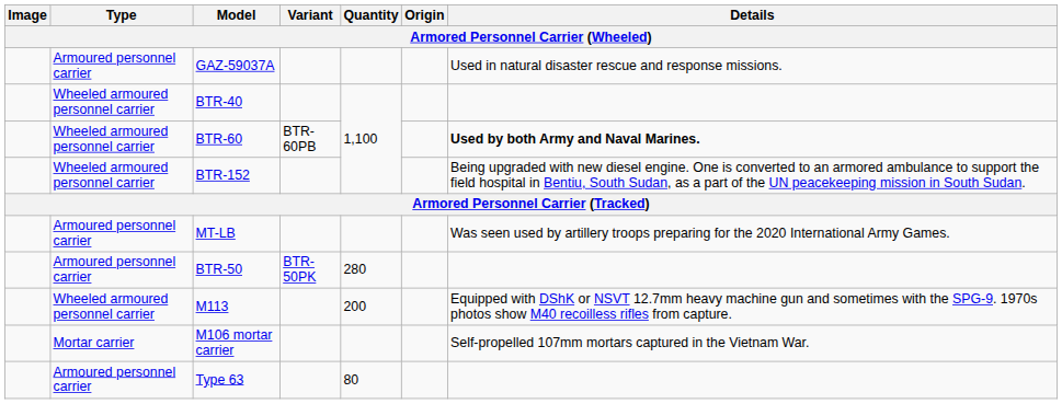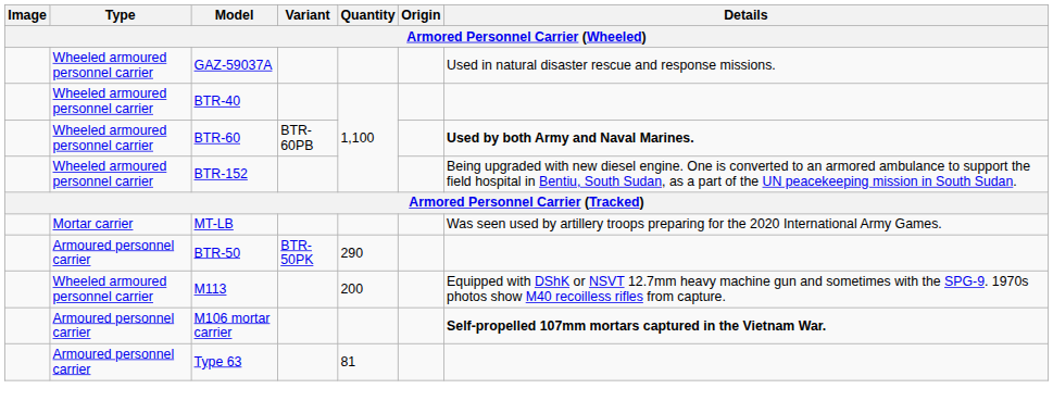GAZ-59037A | Type: Armoured personnel carrier -> Wheeled armoured personnel carrier
MT-LB | Type: Armoured personnel carrier -> Mortar carrier
BTR-50 | Quantity: 280 -> 290
M106 mortar carrier | Type: Mortar carrier -> Armoured personnel carrier
M106 mortar carrier | Details: normal -> bold
Type 63 | Quantity: 80 -> 81
